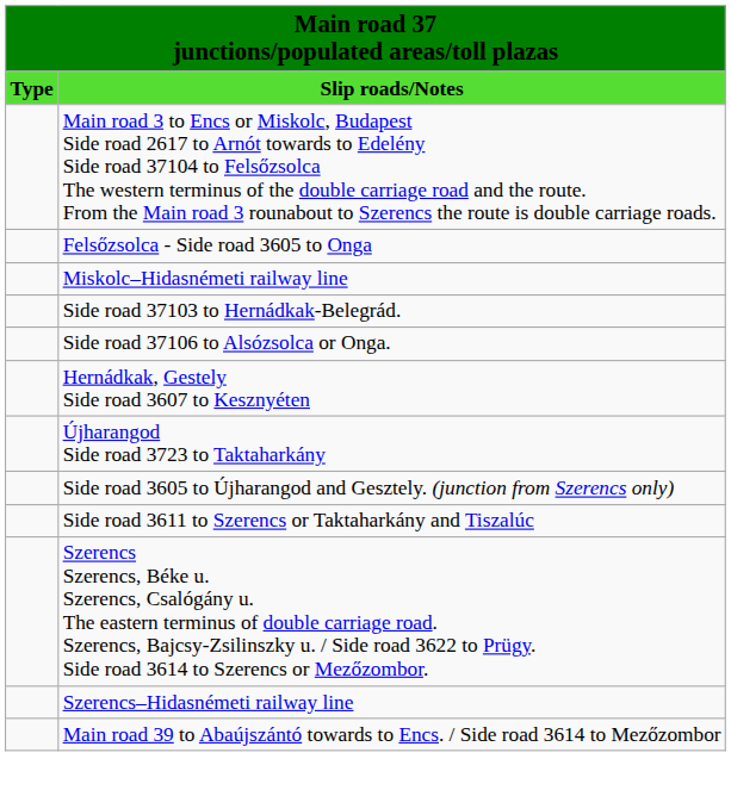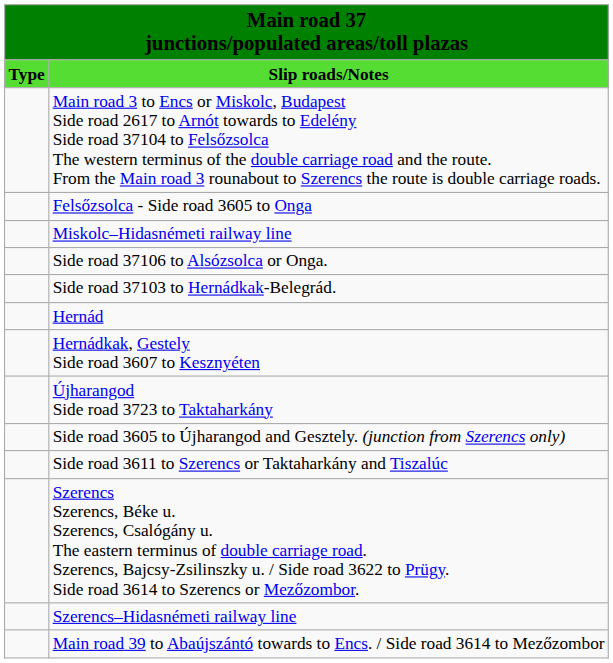rows swapped: Side road 37106 to Alsózsolca or Onga. <-> Side road 37103 to Hernádkak-Belegrád.
+ row: Hernád
